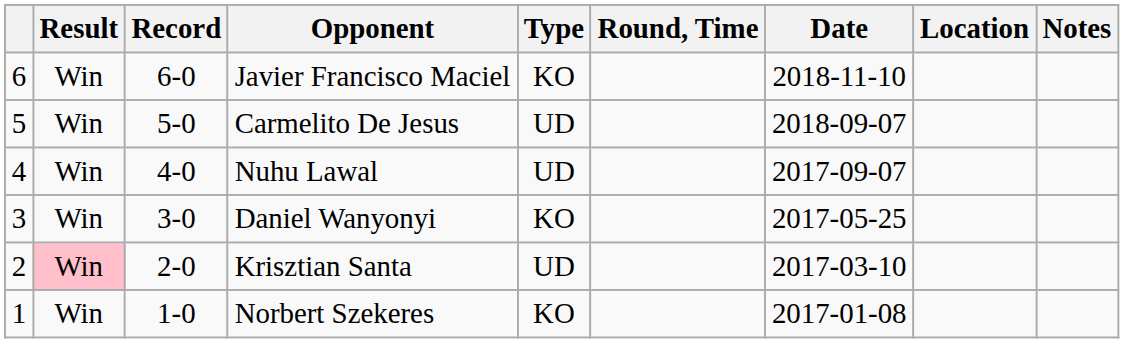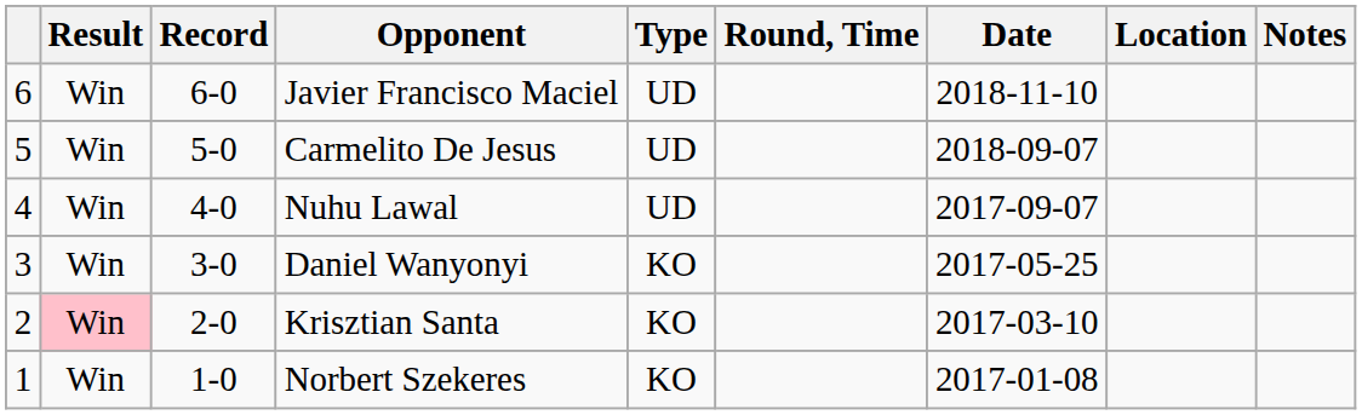Javier Francisco Maciel | Type: KO -> UD
Krisztian Santa | Type: UD -> KO
